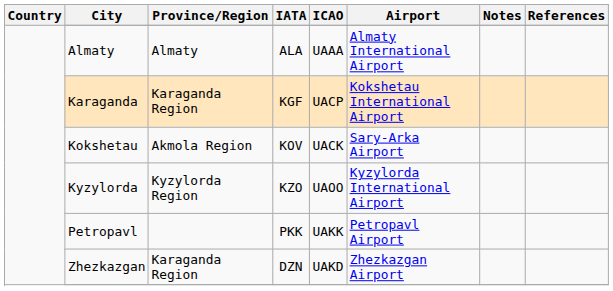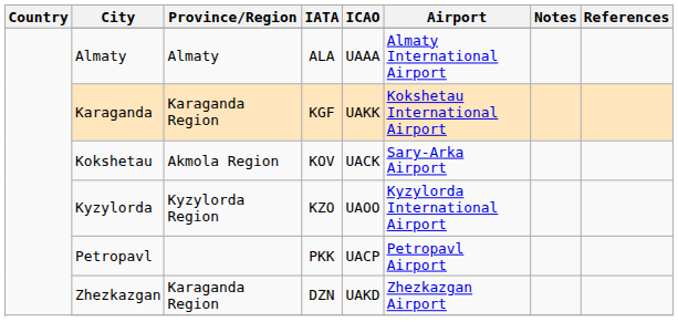Karaganda | ICAO: UACP -> UAKK
Petropavl | ICAO: UAKK -> UACP
